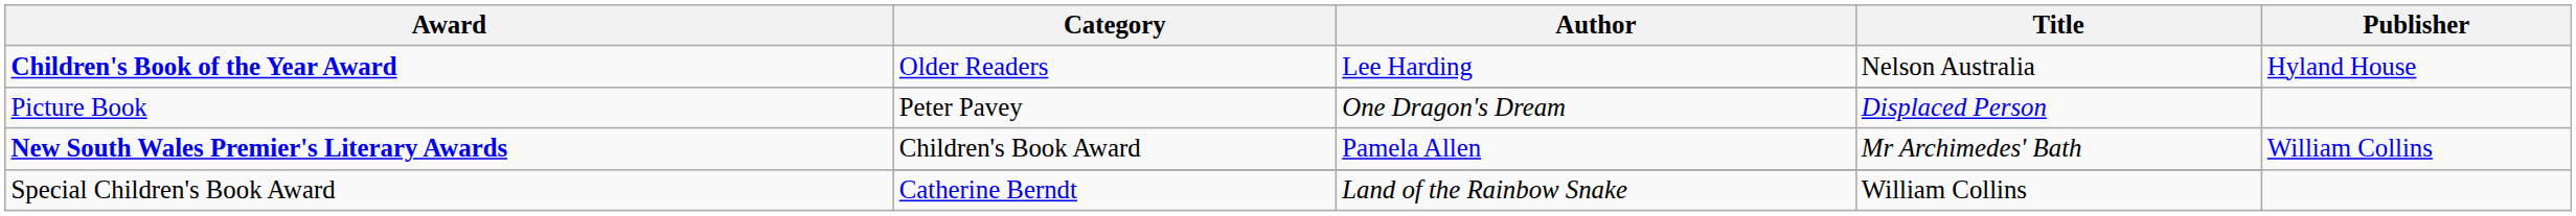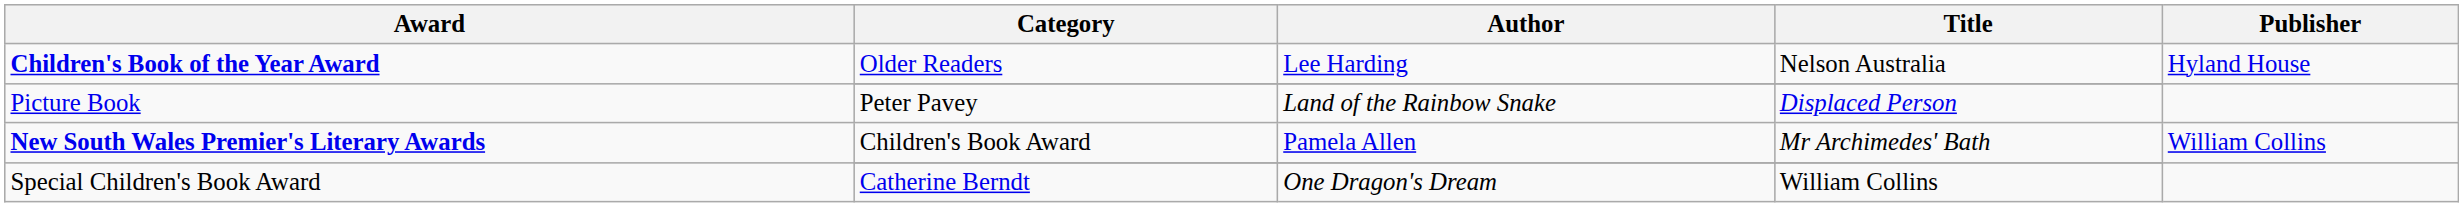Picture Book | Author: One Dragon's Dream -> Land of the Rainbow Snake
Special Children's Book Award | Author: Land of the Rainbow Snake -> One Dragon's Dream
